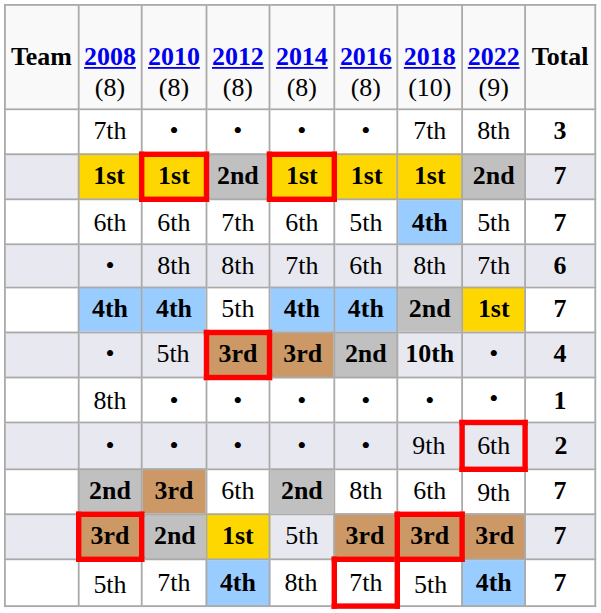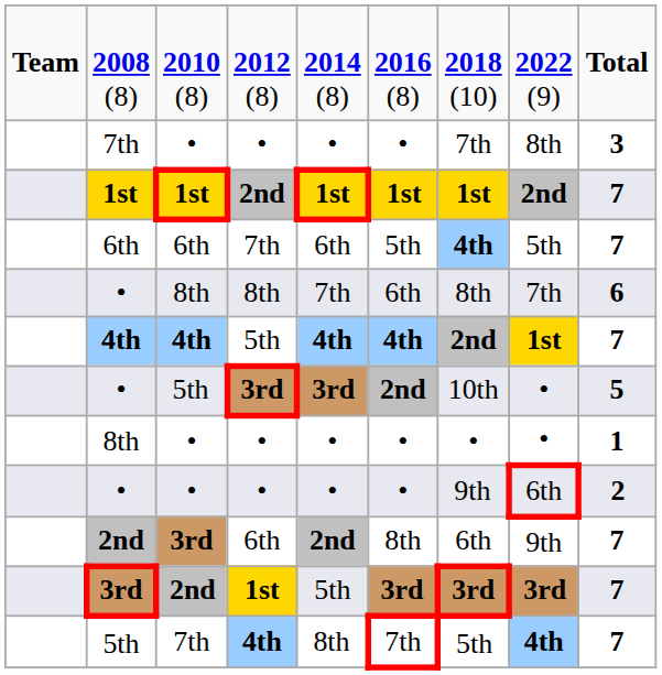• / 5th | column 7: bold -> normal
• / 5th | column 9: 4 -> 5
